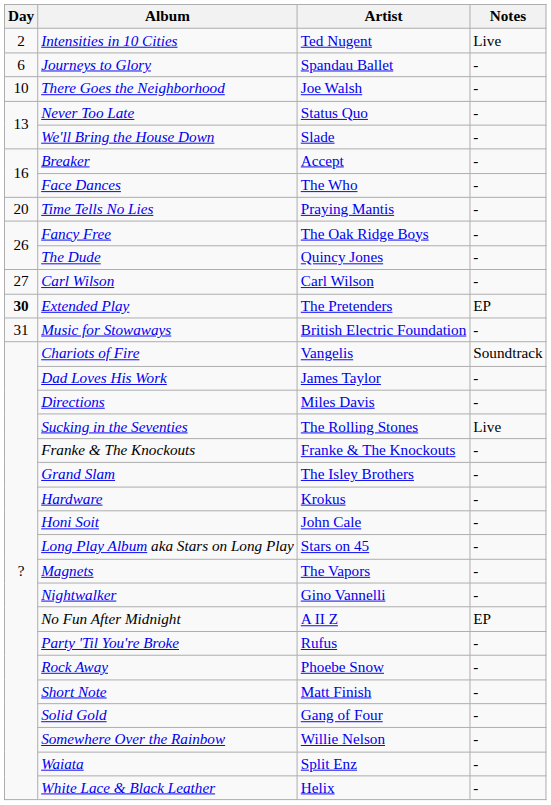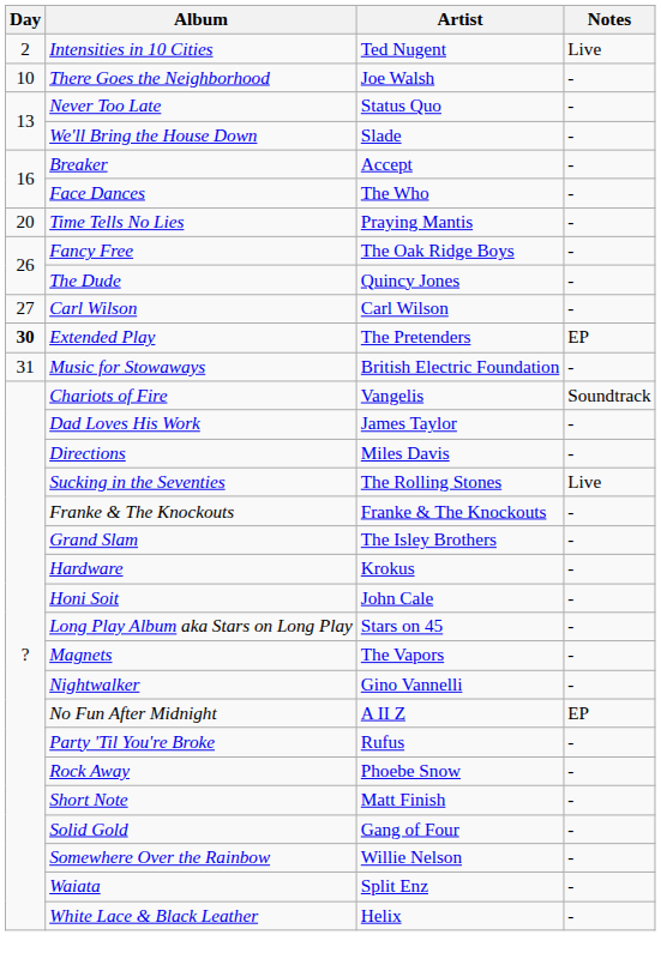- row: 6 | Journeys to Glory | Spandau Ballet | -
